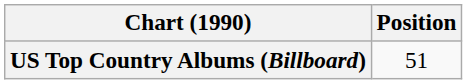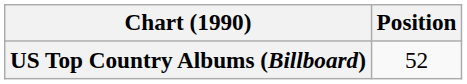US Top Country Albums (Billboard) | Position: 51 -> 52
